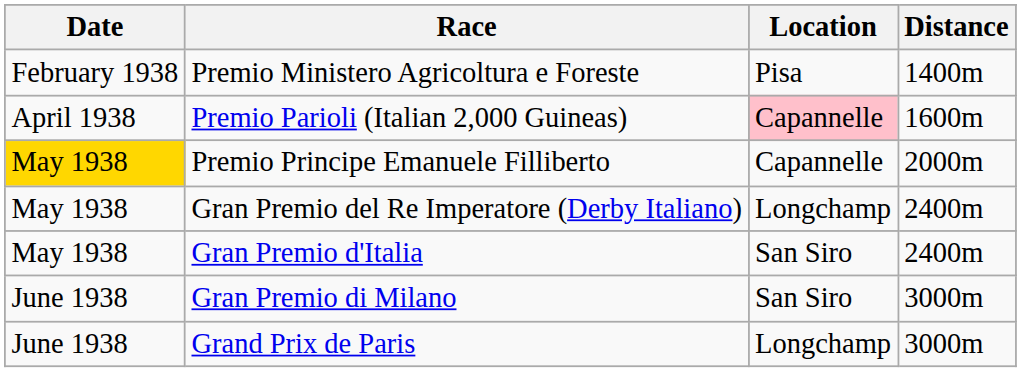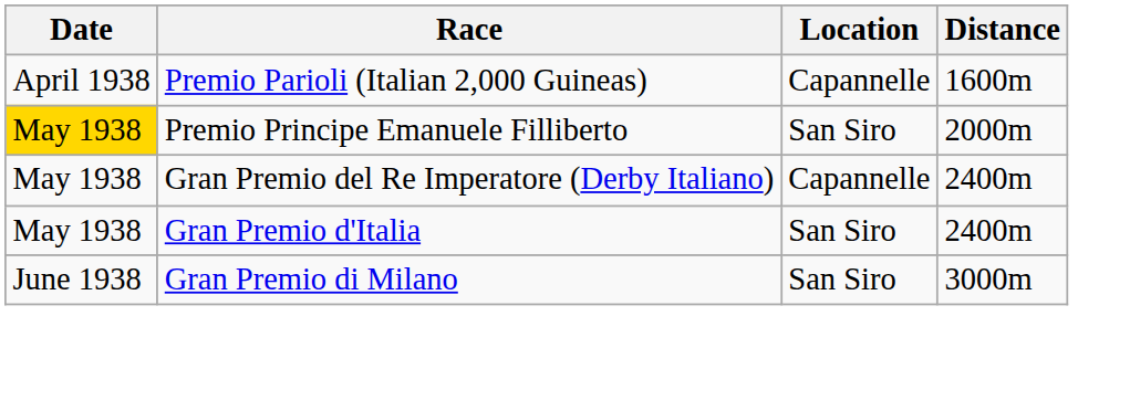- row: February 1938 | Premio Ministero Agricoltura e Foreste | Pisa | 1400m
Premio Parioli (Italian 2,000 Guineas) | Location: pink background -> no background
Premio Principe Emanuele Filliberto | Location: Capannelle -> San Siro
Gran Premio del Re Imperatore (Derby Italiano) | Location: Longchamp -> Capannelle
- row: June 1938 | Grand Prix de Paris | Longchamp | 3000m
